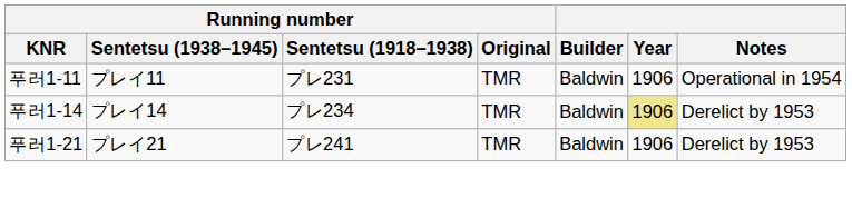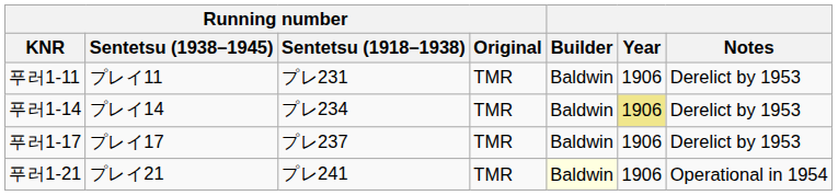푸러1-11 | Notes: Operational in 1954 -> Derelict by 1953
+ row: 푸러1-17 | プレイ17 | プレ237 | TMR | Baldwin | 1906 | Derelict by 1953
푸러1-21 | Builder: no background -> lightyellow background
푸러1-21 | Notes: Derelict by 1953 -> Operational in 1954
